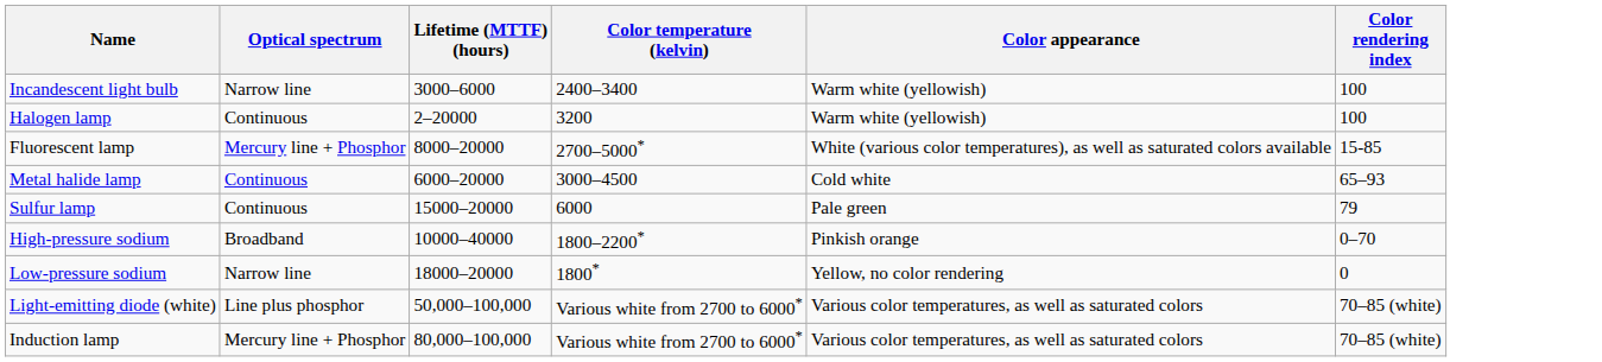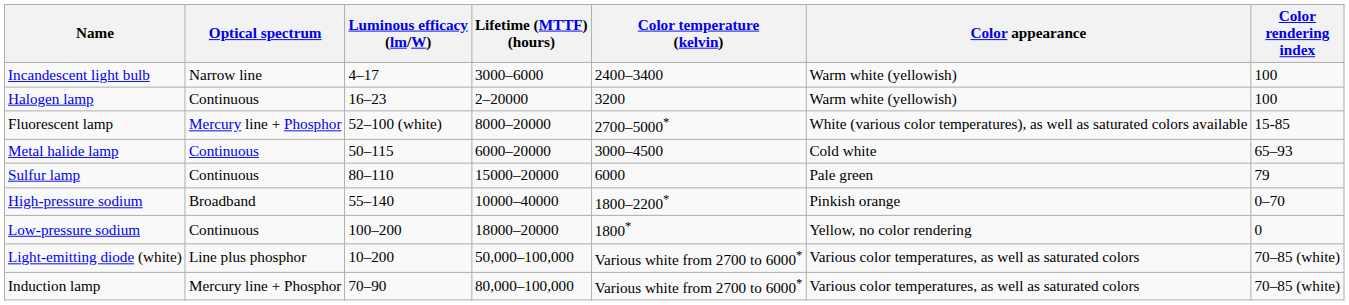+ column: Luminous efficacy (lm/W) | 4–17 | 16–23 | 52–100 (white) | 50–115 | 80–110 | 55–140 | 100–200 | 10–200 | 70–90
Low-pressure sodium | Optical spectrum: Narrow line -> Continuous
